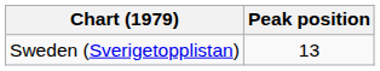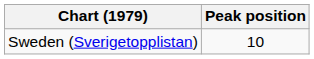Sweden (Sverigetopplistan) | Peak position: 13 -> 10
